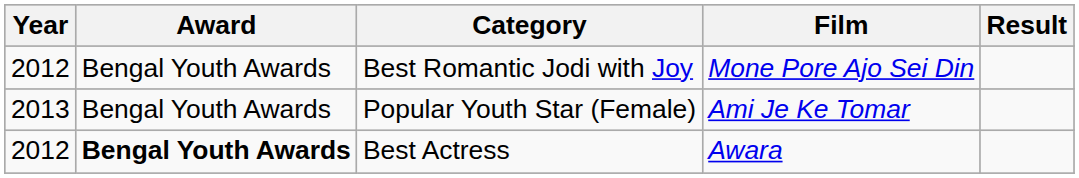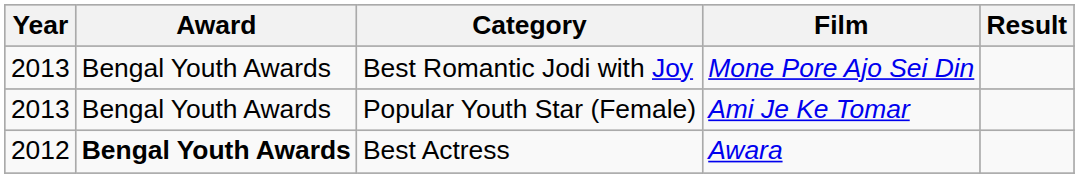Best Romantic Jodi with Joy | Year: 2012 -> 2013
